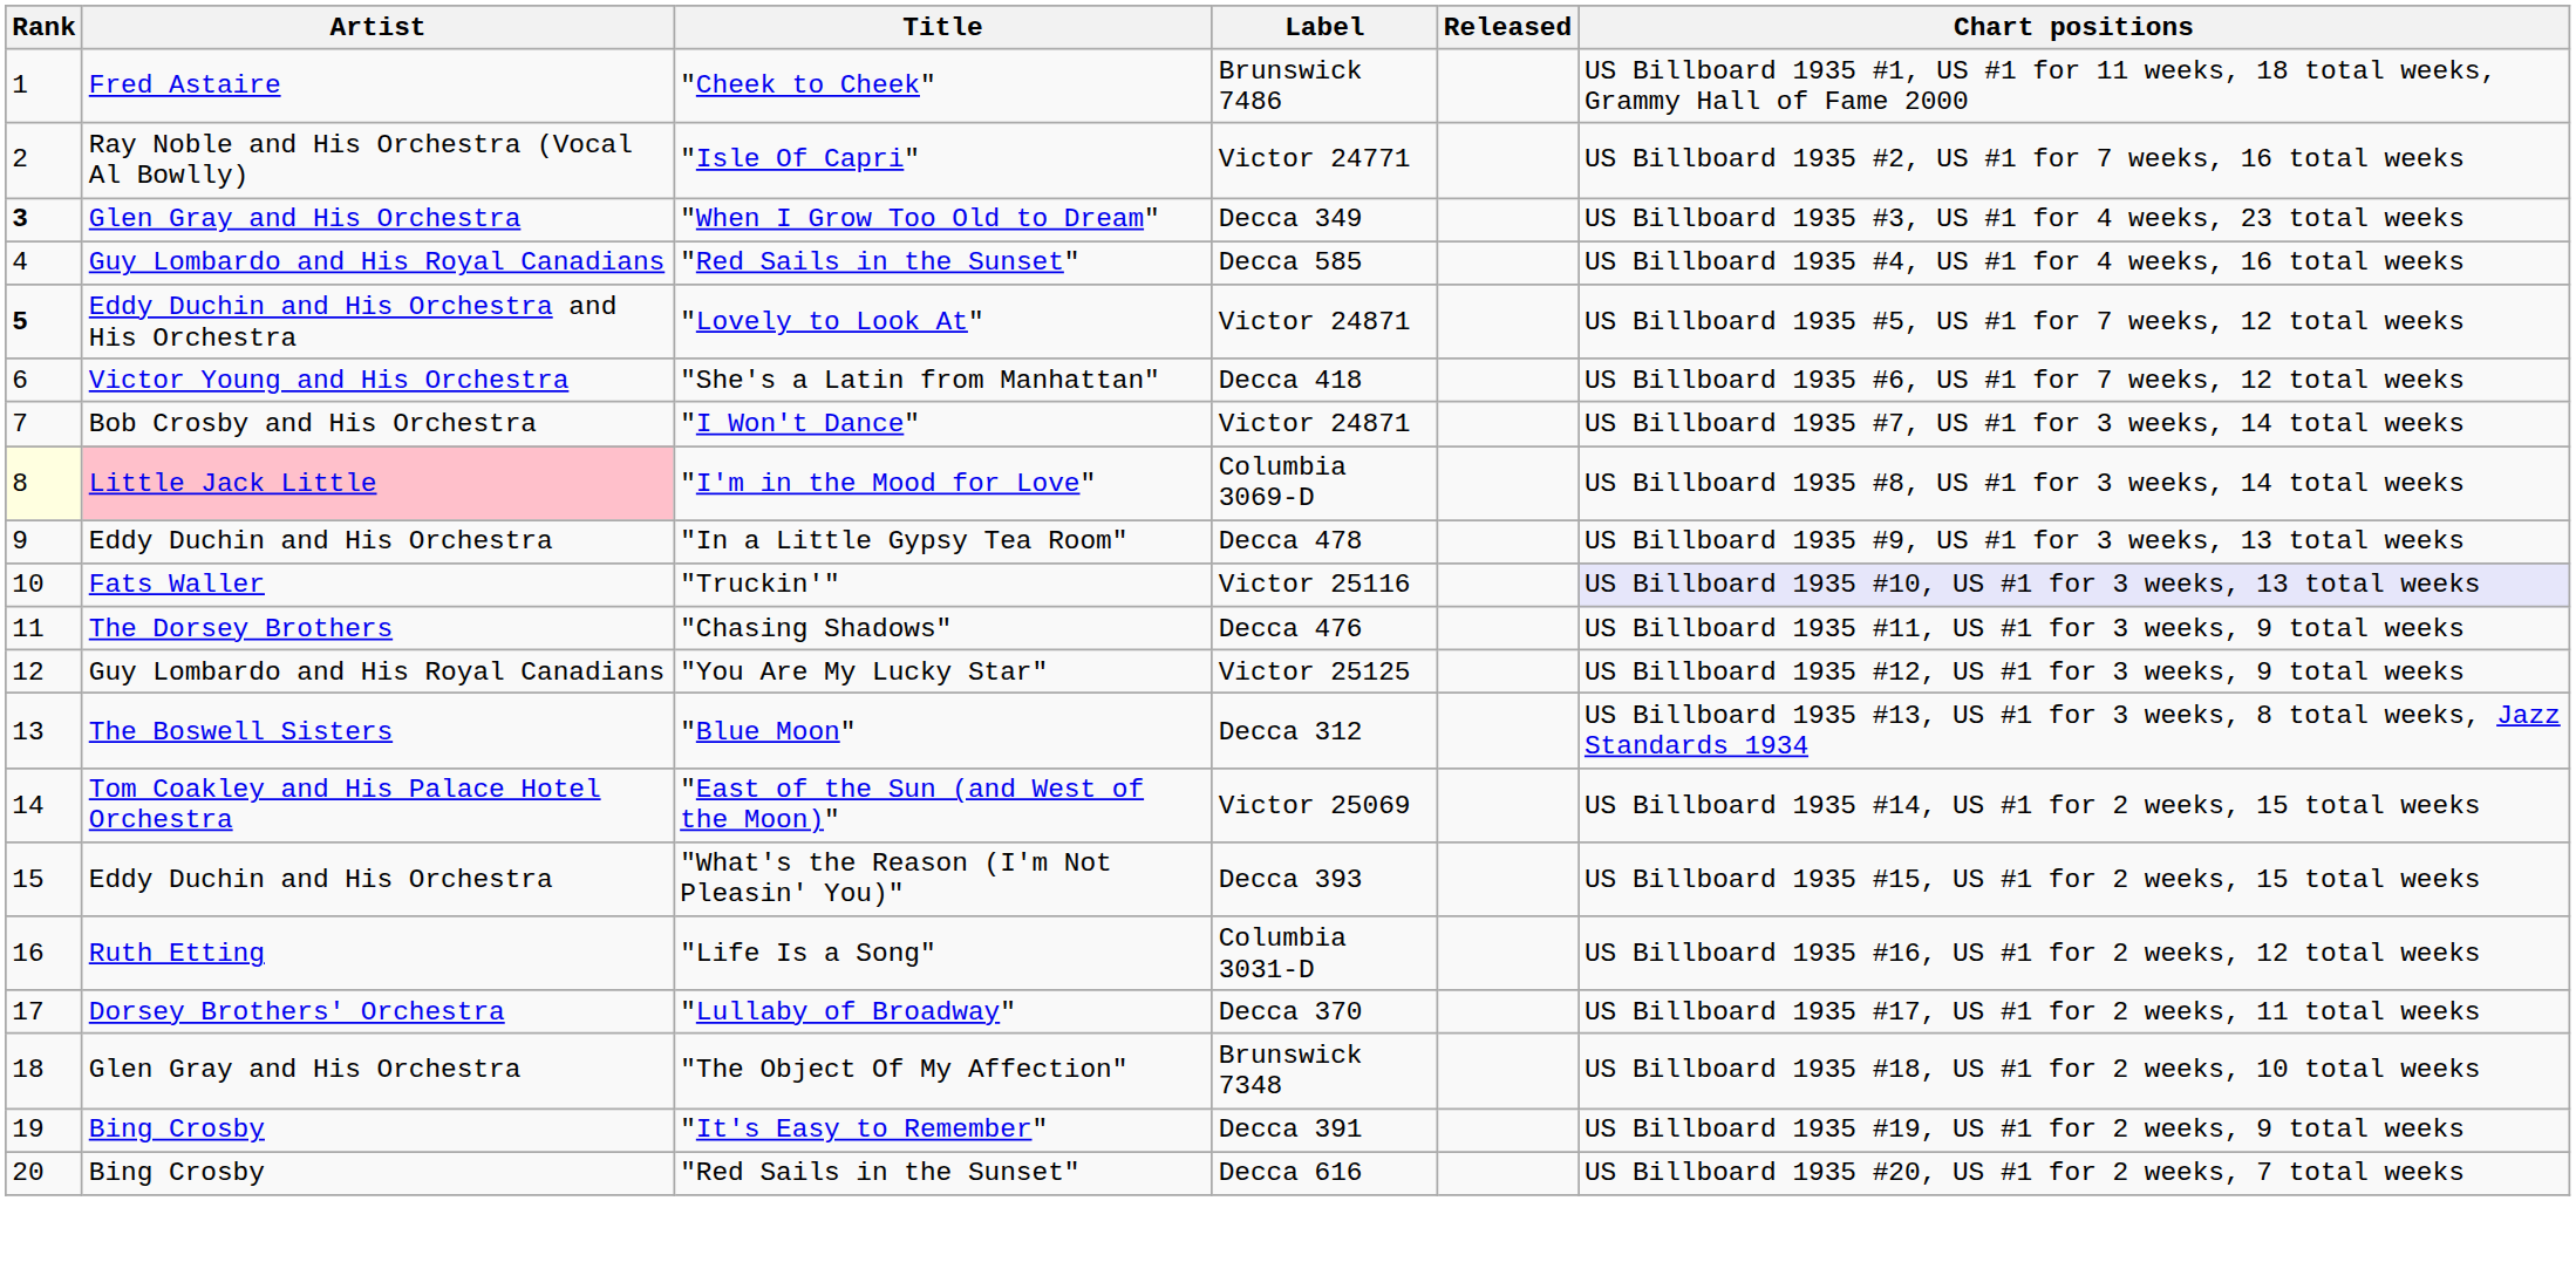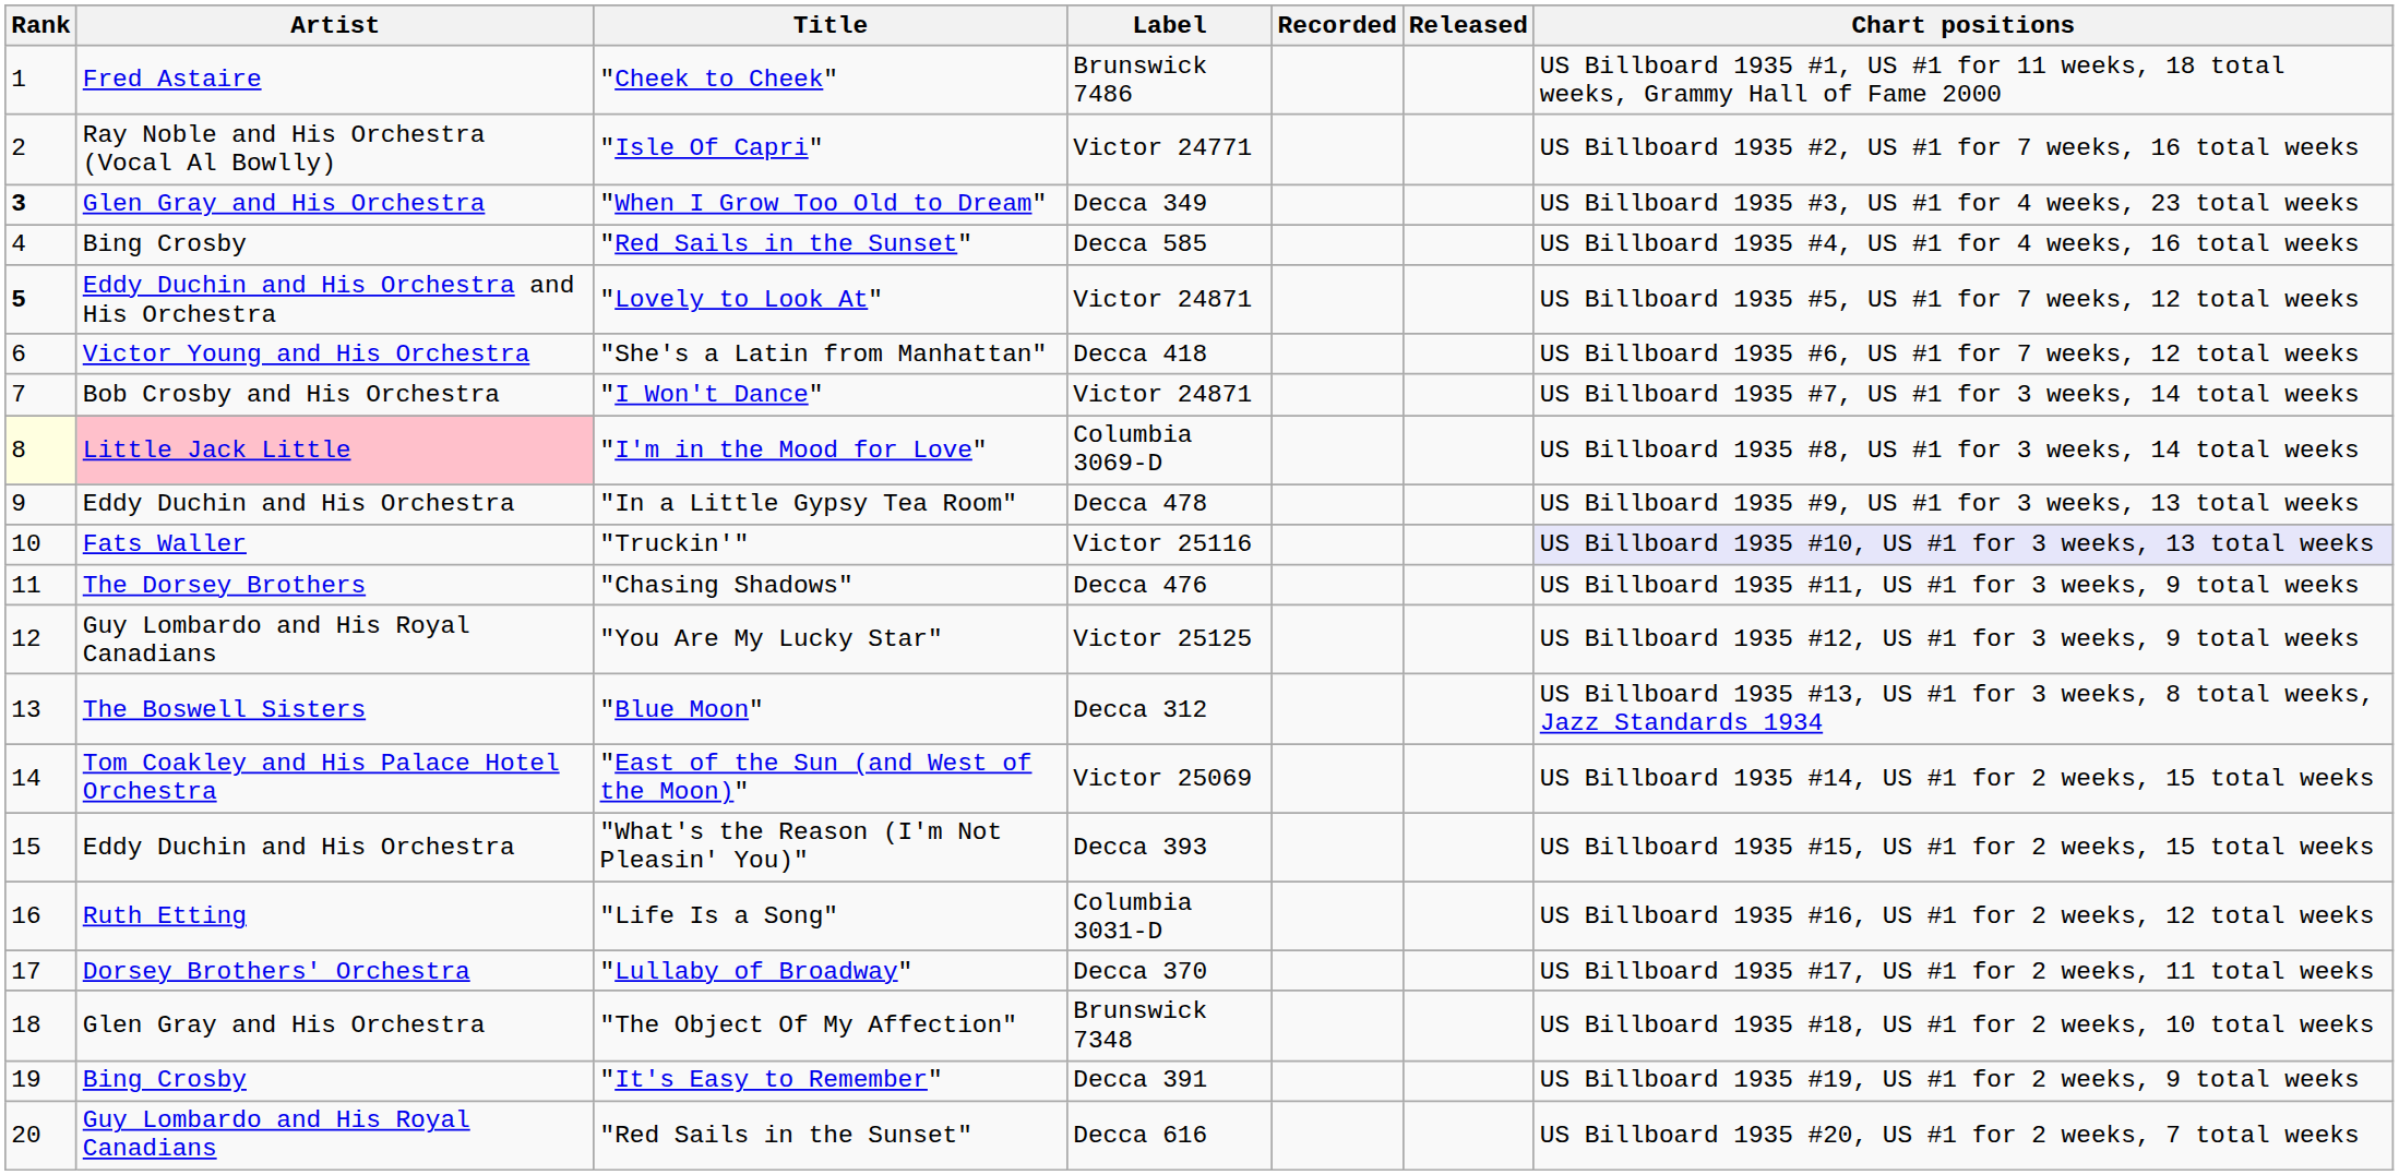+ column: Recorded
"Red Sails in the Sunset" / Decca 585 | Artist: Guy Lombardo and His Royal Canadians -> Bing Crosby
"Red Sails in the Sunset" / Decca 616 | Artist: Bing Crosby -> Guy Lombardo and His Royal Canadians
